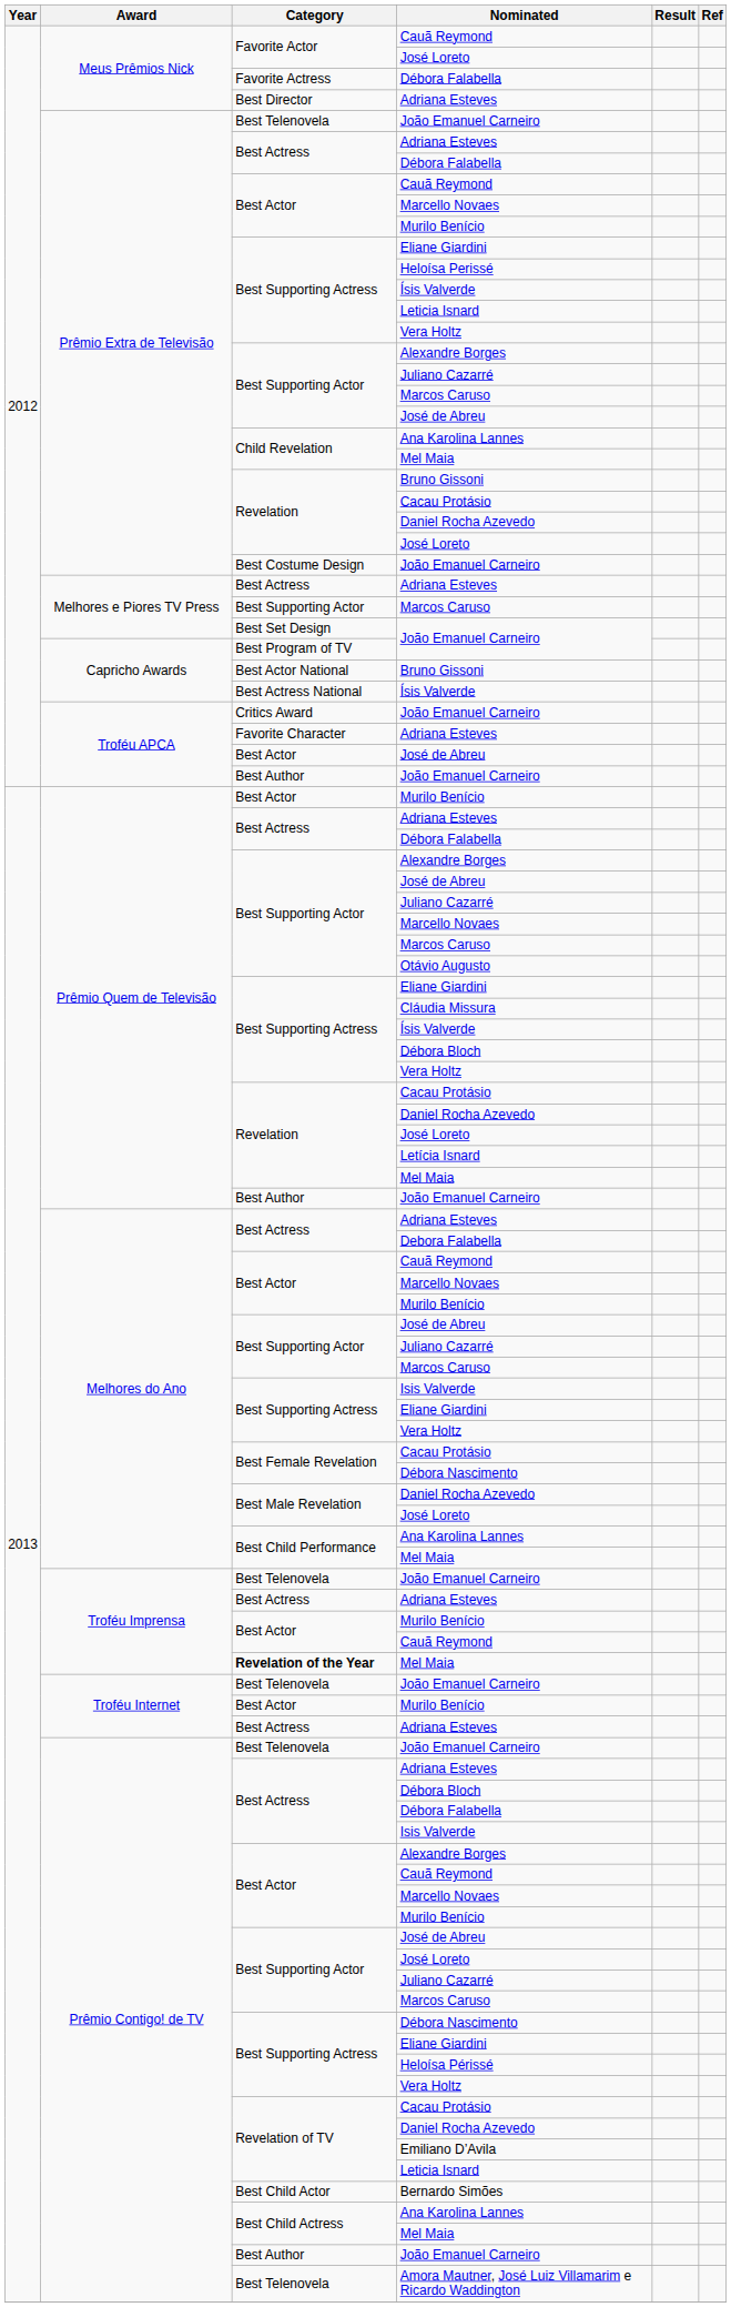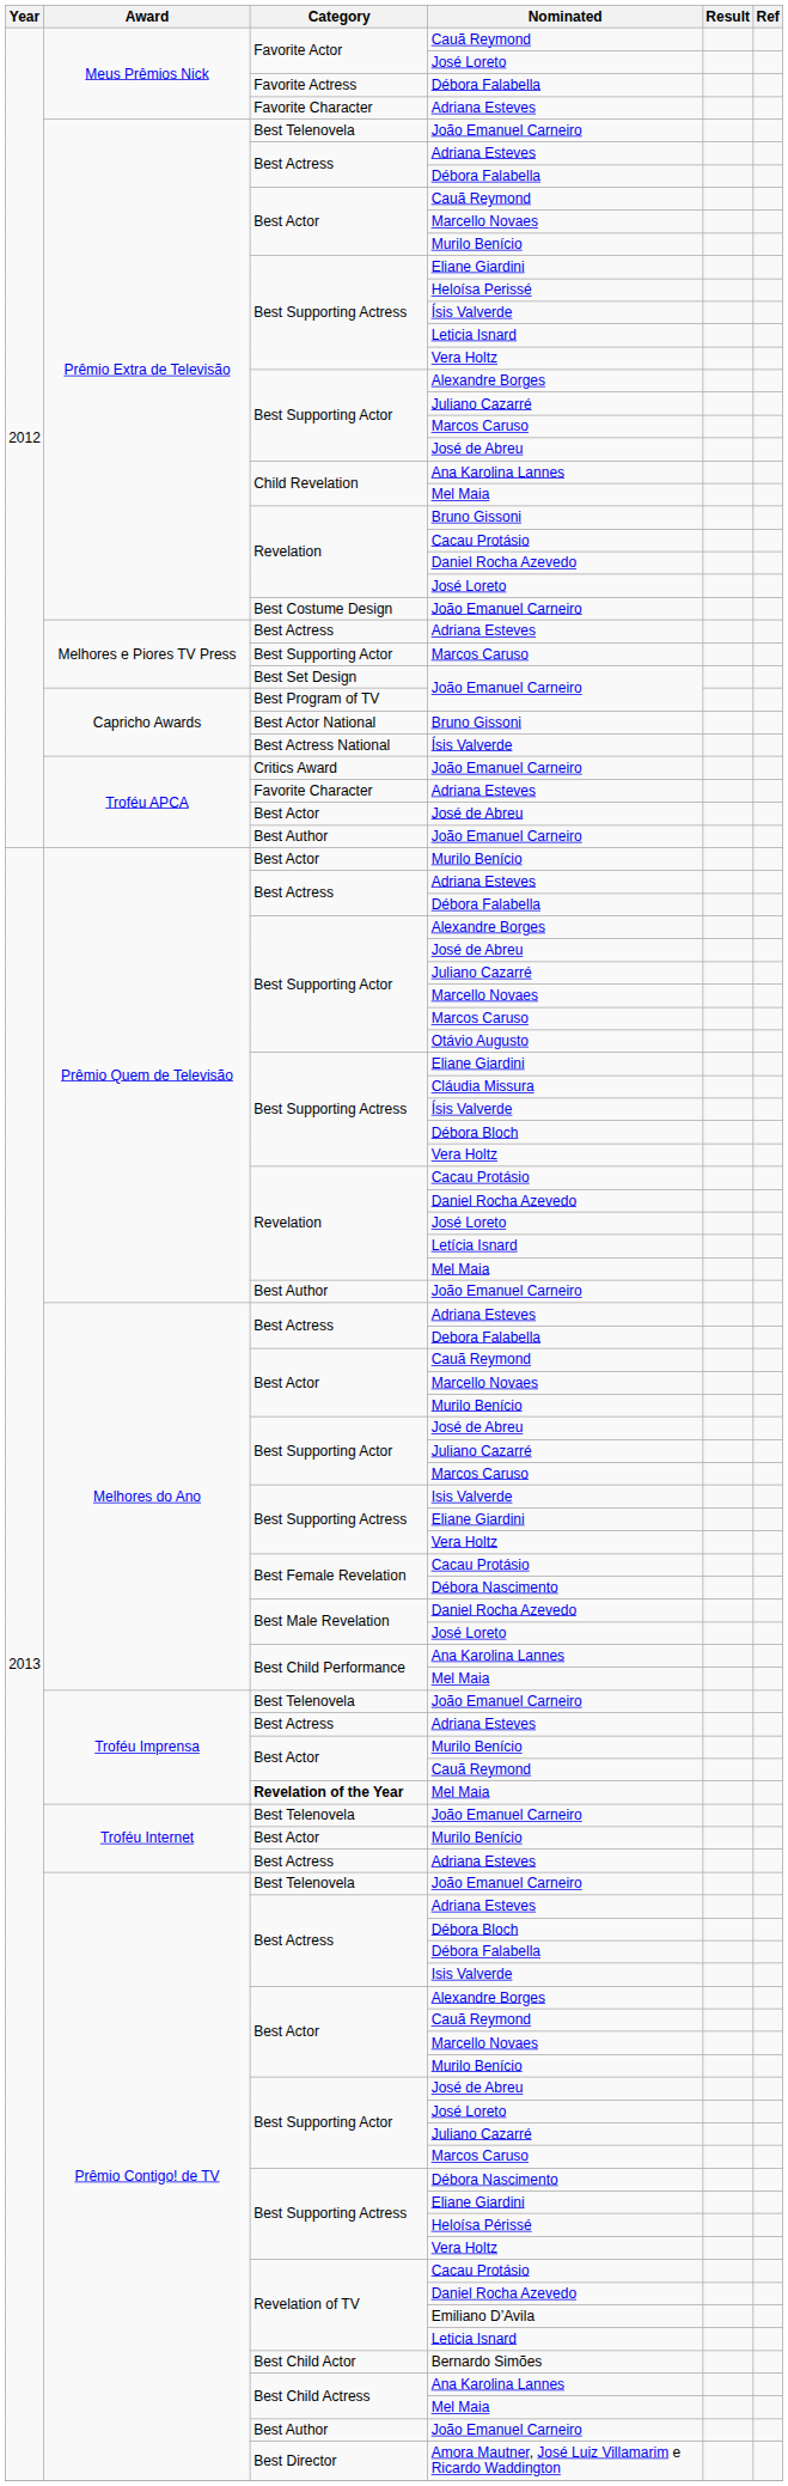Meus Prêmios Nick / Adriana Esteves | Category: Best Director -> Favorite Character
Amora Mautner, José Luiz Villamarim e Ricardo Waddington | Category: Best Telenovela -> Best Director
